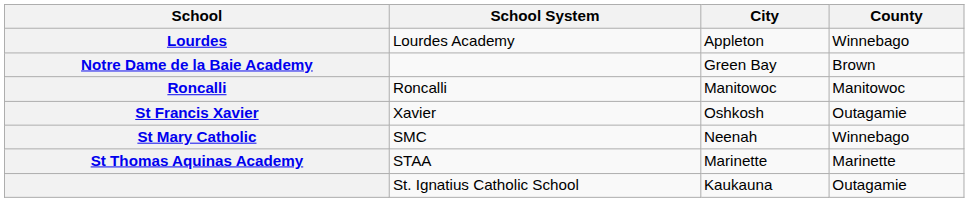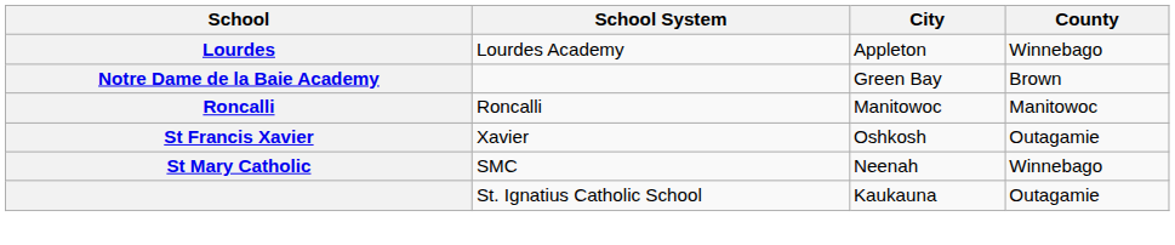- row: St Thomas Aquinas Academy | STAA | Marinette | Marinette
